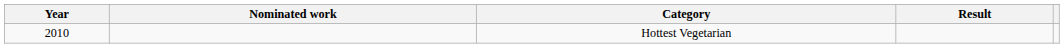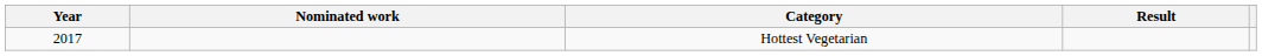Hottest Vegetarian | Year: 2010 -> 2017
